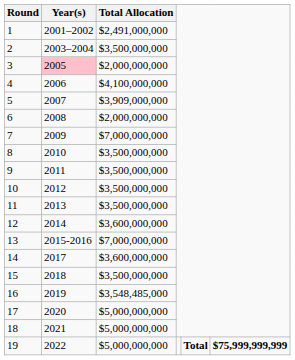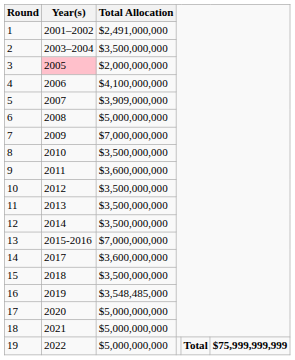6 | Total Allocation: $2,000,000,000 -> $5,000,000,000
9 | Total Allocation: $3,500,000,000 -> $3,600,000,000
12 | Total Allocation: $3,600,000,000 -> $3,500,000,000
